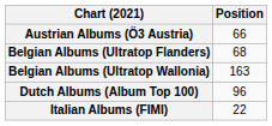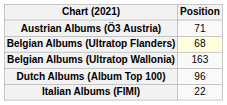Austrian Albums (Ö3 Austria) | Position: 66 -> 71
Belgian Albums (Ultratop Flanders) | Position: no background -> lightyellow background
